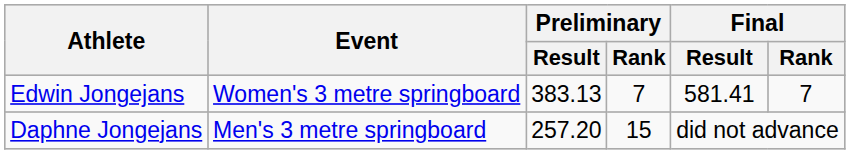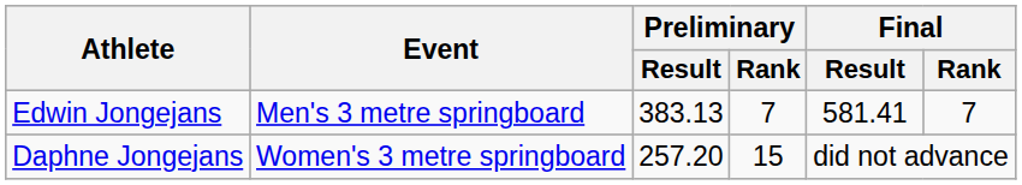Edwin Jongejans | Event: Women's 3 metre springboard -> Men's 3 metre springboard
Daphne Jongejans | Event: Men's 3 metre springboard -> Women's 3 metre springboard
